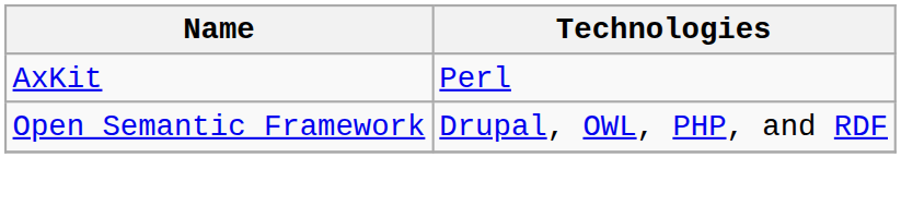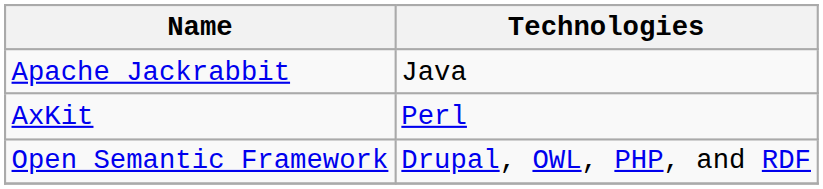+ row: Apache Jackrabbit | Java
